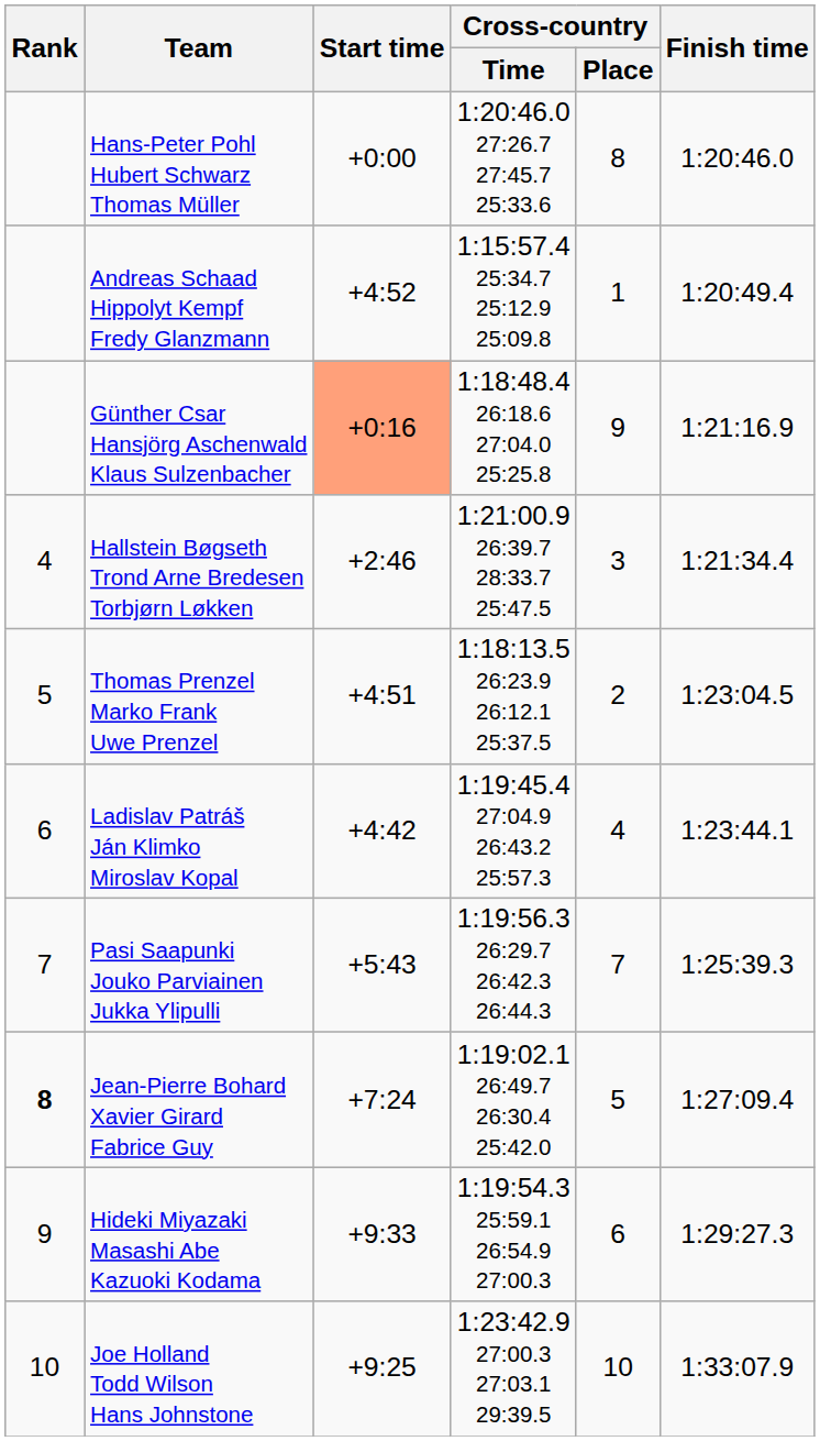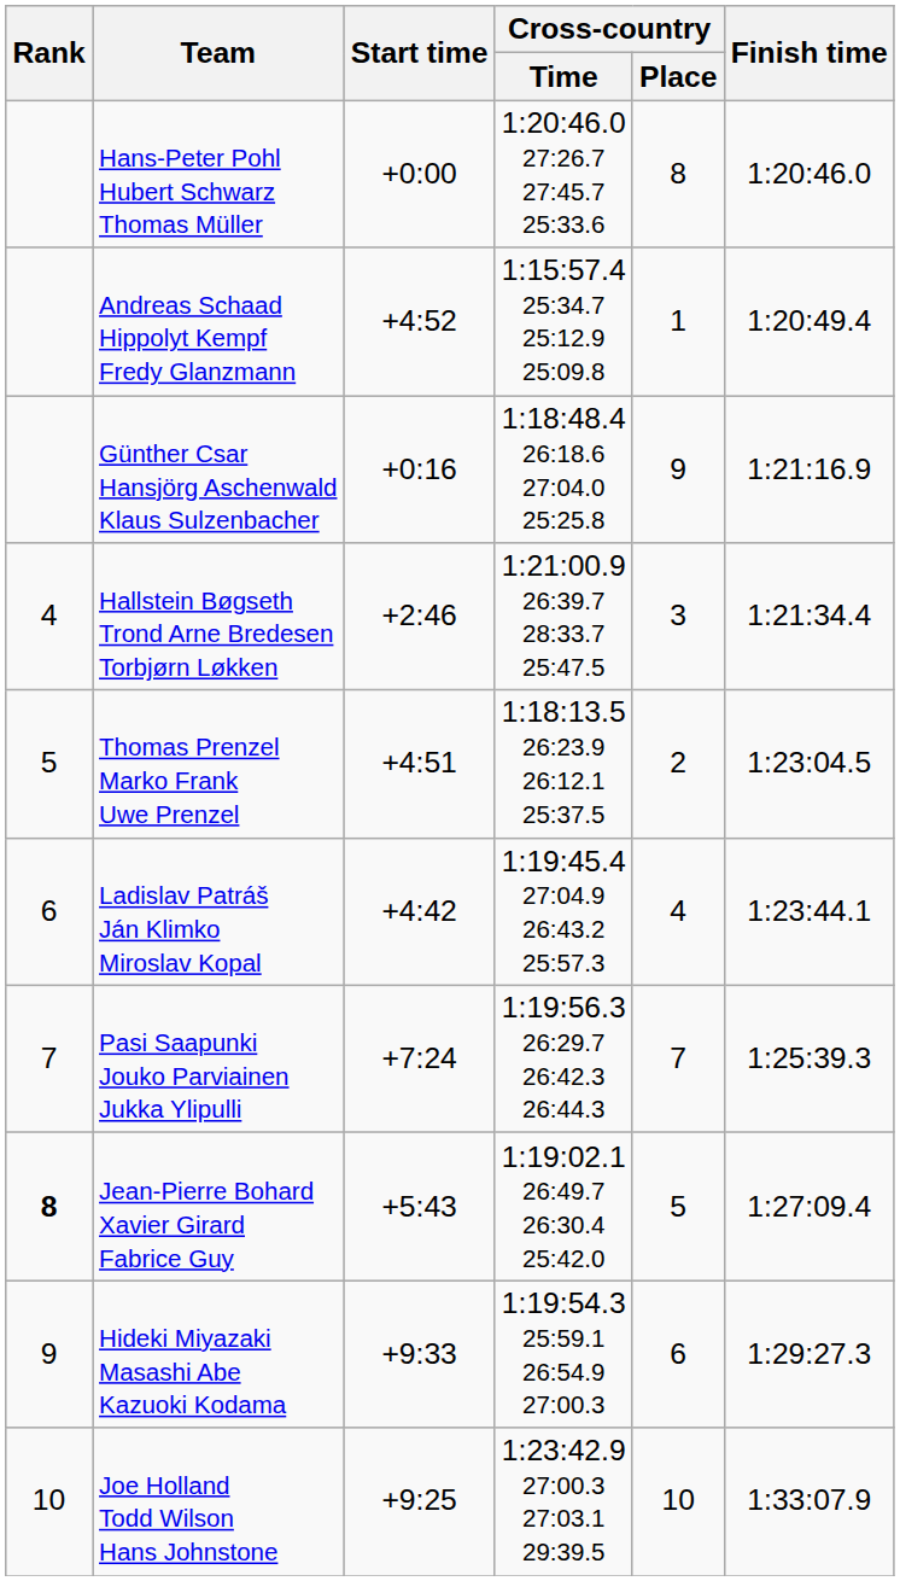Günther Csar Hansjörg Aschenwald Klaus Sulzenbacher | Start time: lightsalmon background -> no background
Pasi Saapunki Jouko Parviainen Jukka Ylipulli | Start time: +5:43 -> +7:24
Jean-Pierre Bohard Xavier Girard Fabrice Guy | Start time: +7:24 -> +5:43
